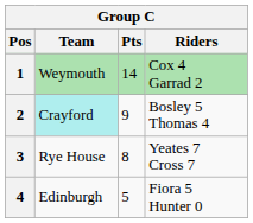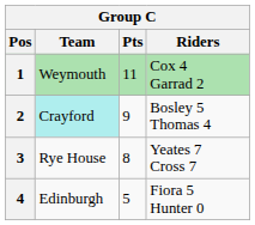1 | Pts: 14 -> 11
